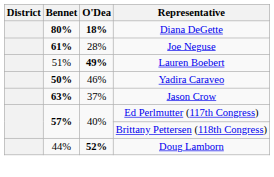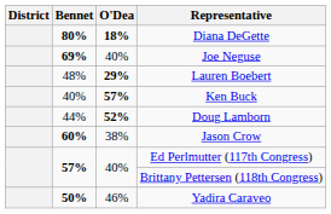Joe Neguse | Bennet: 61% -> 69%
Joe Neguse | O'Dea: 28% -> 40%
Lauren Boebert | Bennet: 51% -> 48%
Lauren Boebert | O'Dea: 49% -> 29%
+ row: 40% | 57% | Ken Buck
rows swapped: Doug Lamborn <-> Yadira Caraveo
Jason Crow | Bennet: 63% -> 60%
Jason Crow | O'Dea: 37% -> 38%
